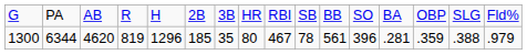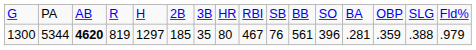1300 | column 2: 6344 -> 5344
1300 | column 3: normal -> bold
1300 | column 5: 1296 -> 1297
1300 | column 10: 78 -> 76
